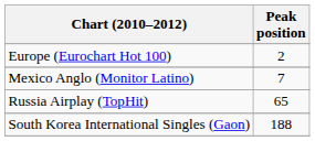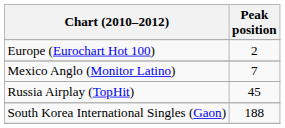Russia Airplay (TopHit) | Peak position: 65 -> 45
